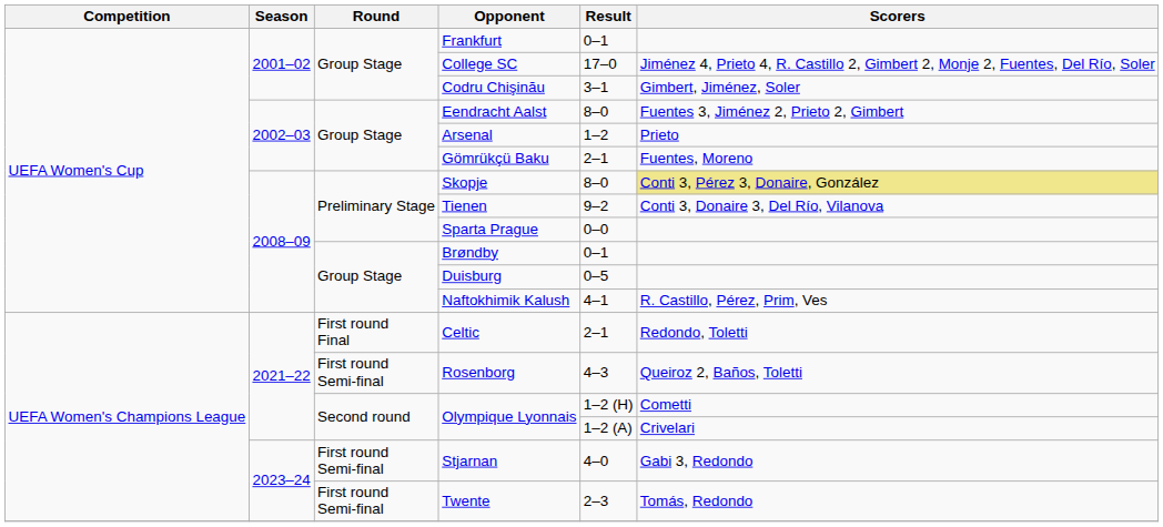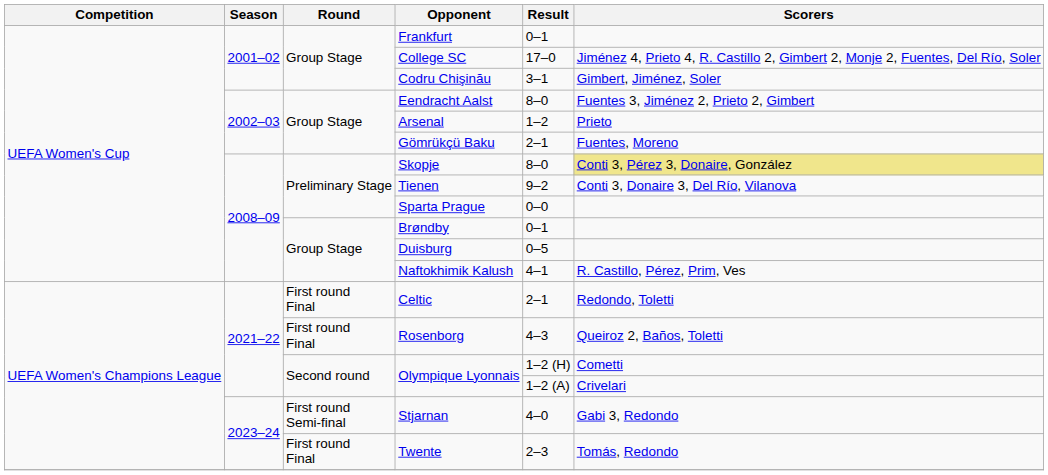Rosenborg | Round: First round Semi-final -> First round Final
Twente | Round: First round Semi-final -> First round Final
